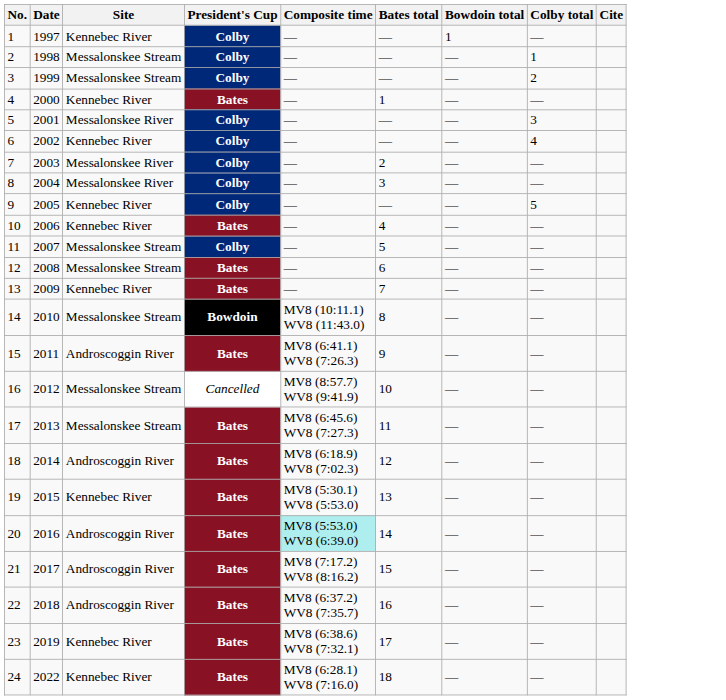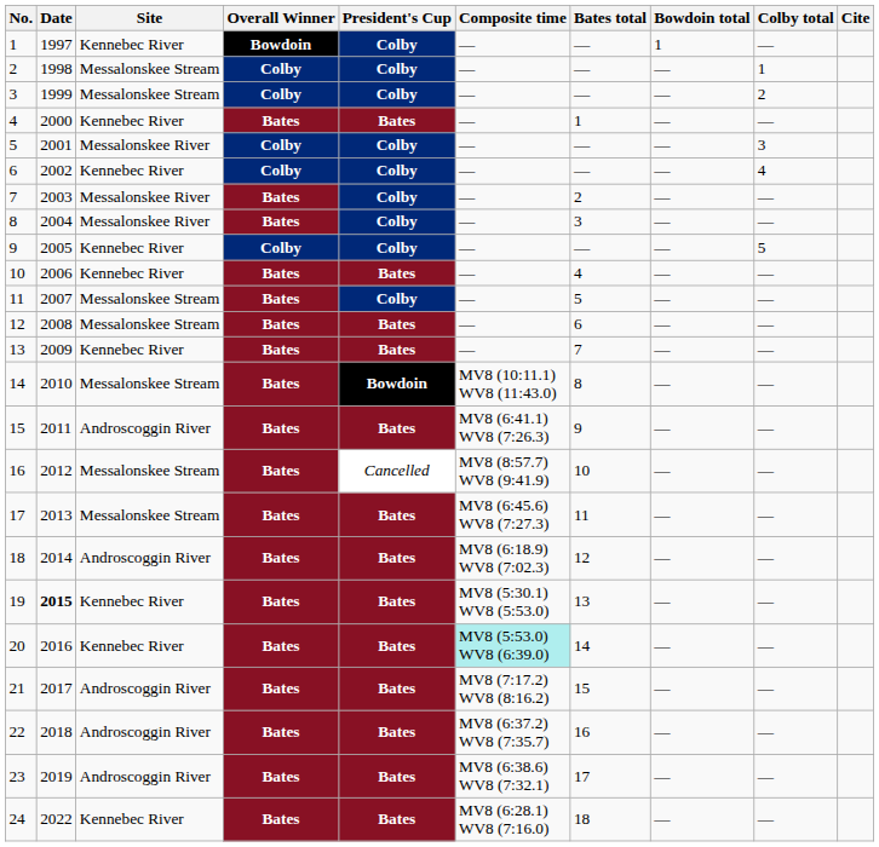+ column: Overall Winner | Bowdoin | Colby | Colby | Bates | Colby | Colby | Bates | Bates | Colby | Bates | Bates | Bates | Bates | Bates | Bates | Bates | Bates | Bates | Bates | Bates | Bates | Bates | Bates | Bates
19 | Date: normal -> bold
20 | Site: Androscoggin River -> Kennebec River
23 | Site: Kennebec River -> Androscoggin River
